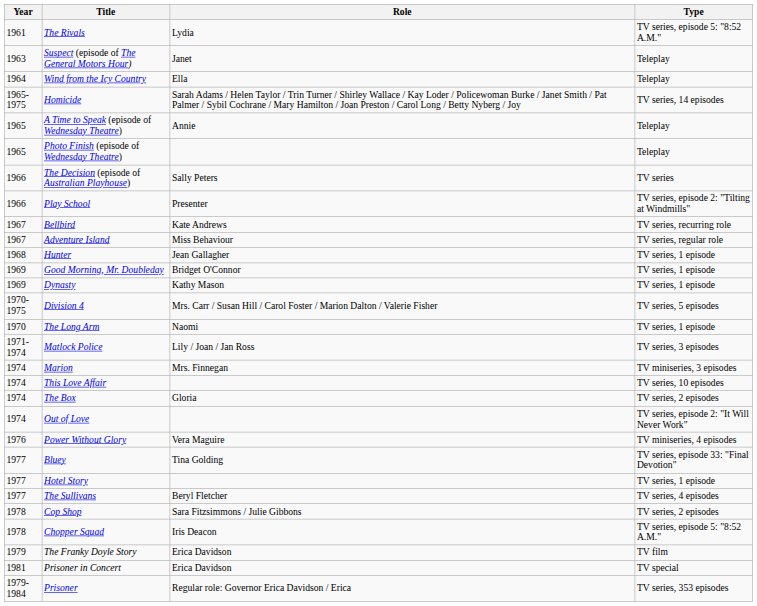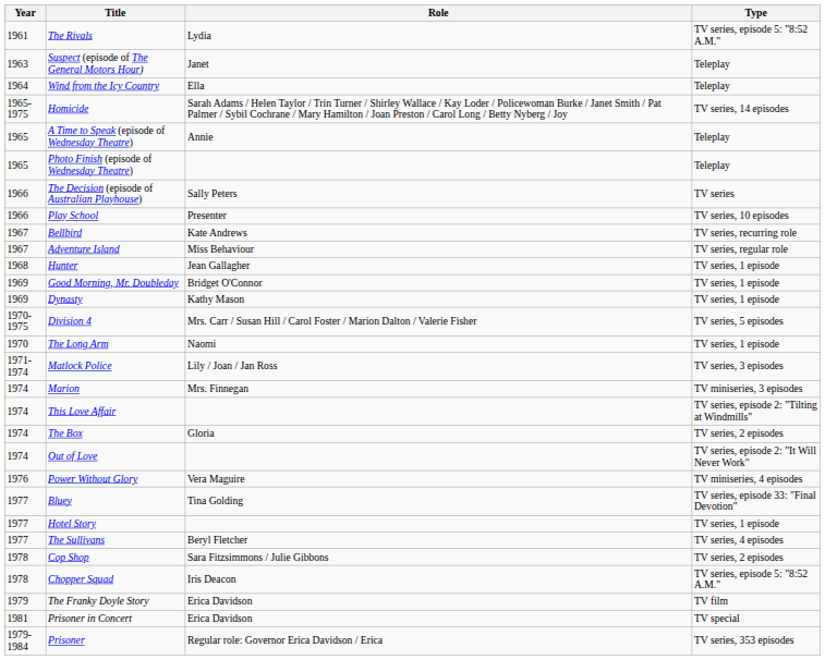Play School | Type: TV series, episode 2: "Tilting at Windmills" -> TV series, 10 episodes
This Love Affair | Type: TV series, 10 episodes -> TV series, episode 2: "Tilting at Windmills"
